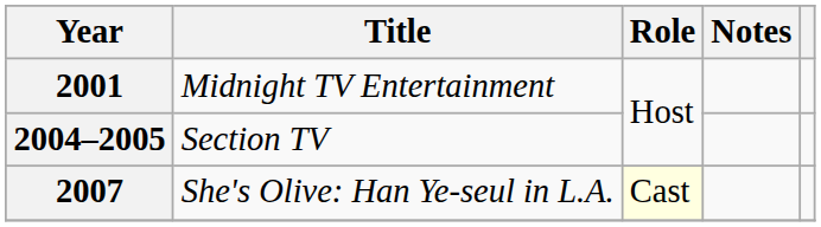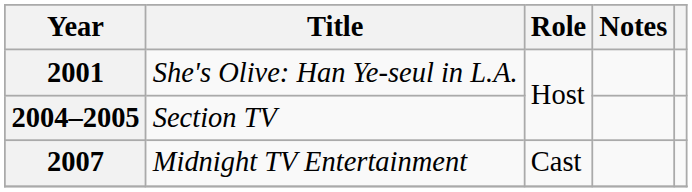2001 | Title: Midnight TV Entertainment -> She's Olive: Han Ye-seul in L.A.
2007 | Title: She's Olive: Han Ye-seul in L.A. -> Midnight TV Entertainment
2007 | Role: lightyellow background -> no background
